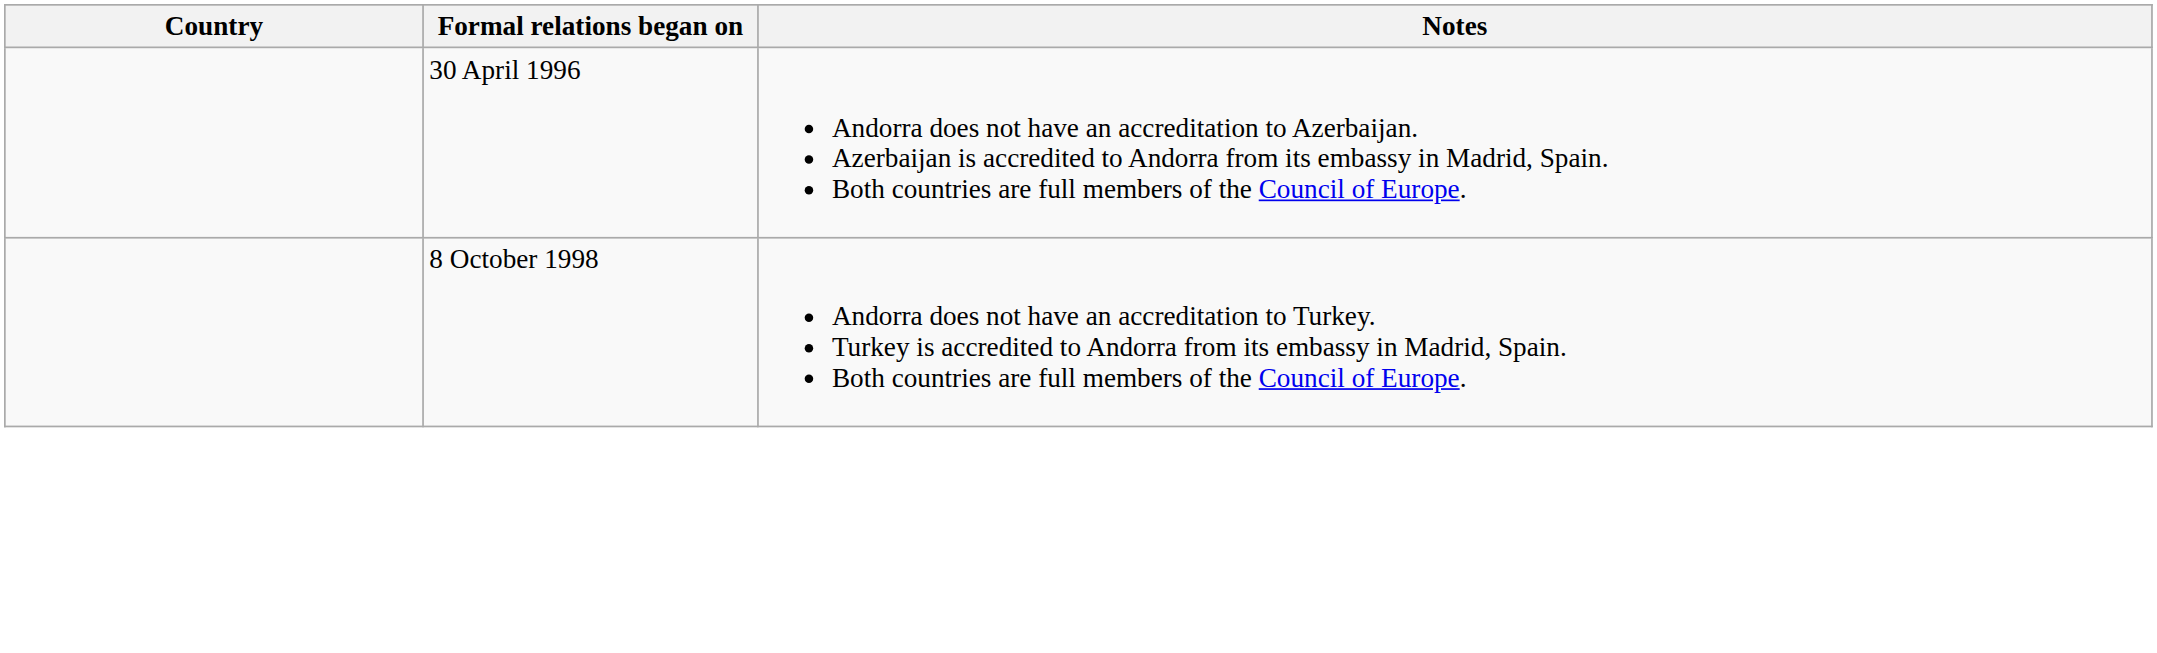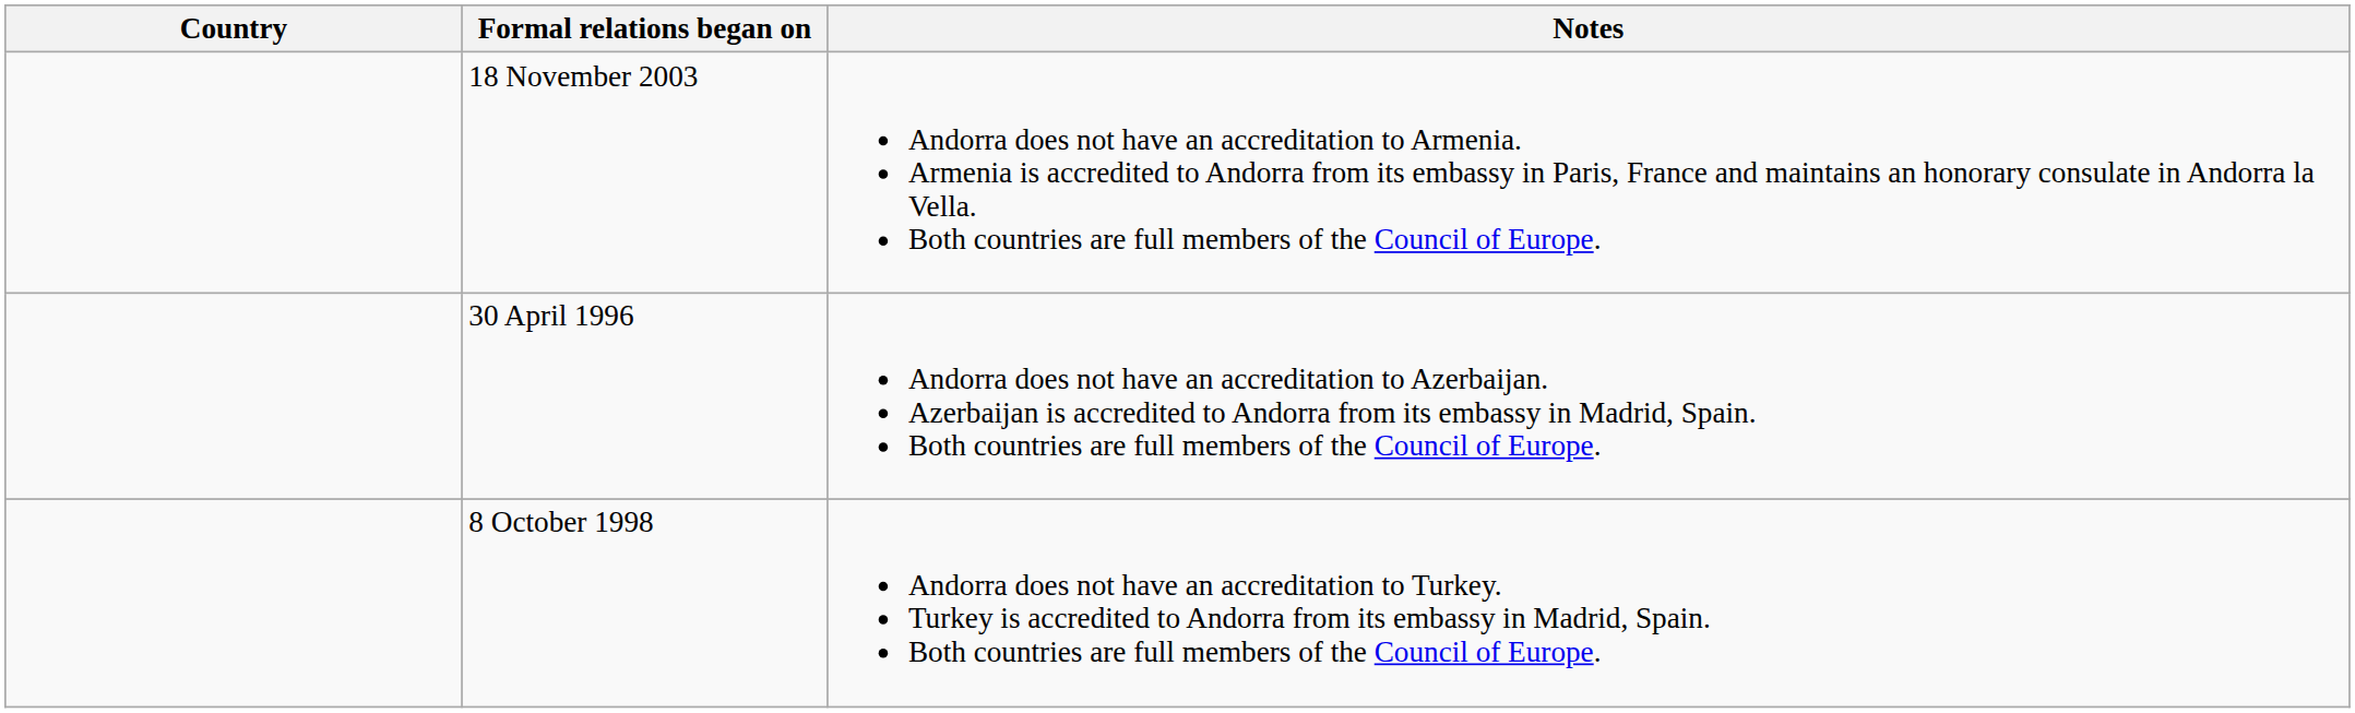+ row: 18 November 2003 | Andorra does not have an accreditation to Armenia. Armenia is accredited to Andorra from its embassy in Paris, France and maintains an honorary consulate in Andorra la Vella. Both countries are full members of the Council of Europe.
